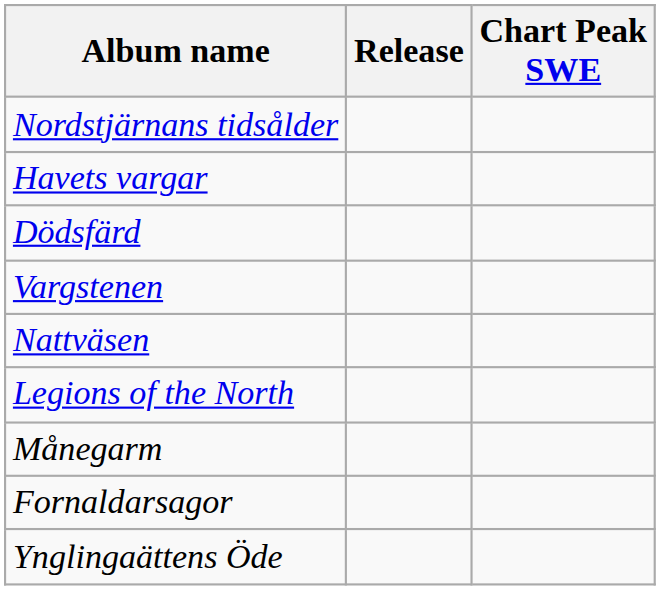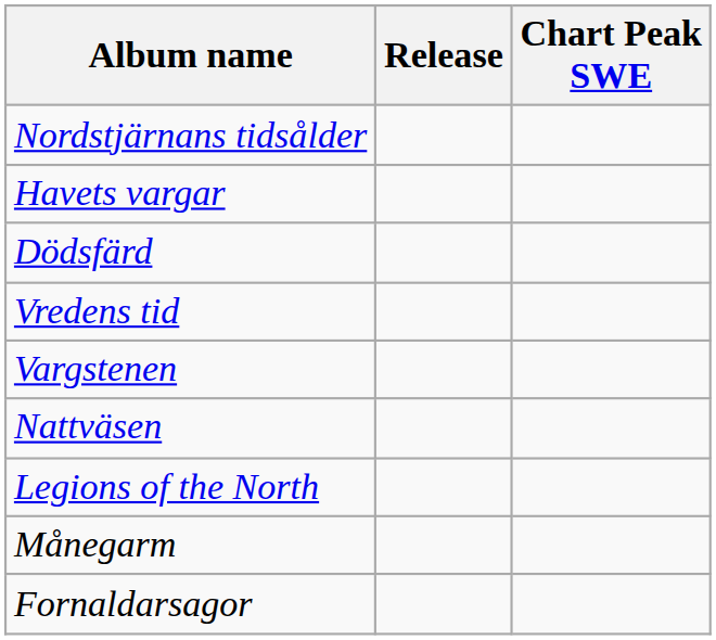+ row: Vredens tid
- row: Ynglingaättens Öde
